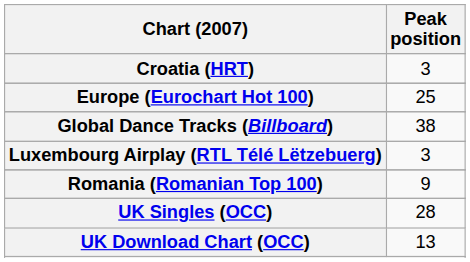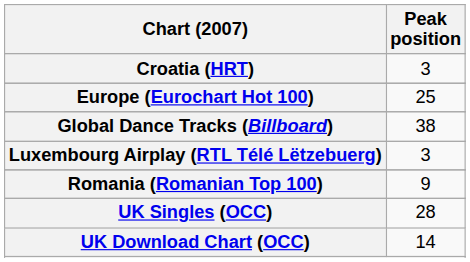UK Download Chart (OCC) | Peak position: 13 -> 14
